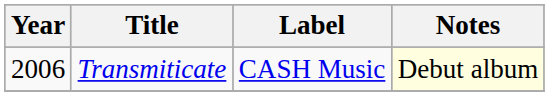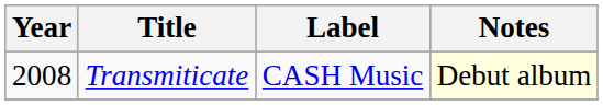Transmiticate | Year: 2006 -> 2008
